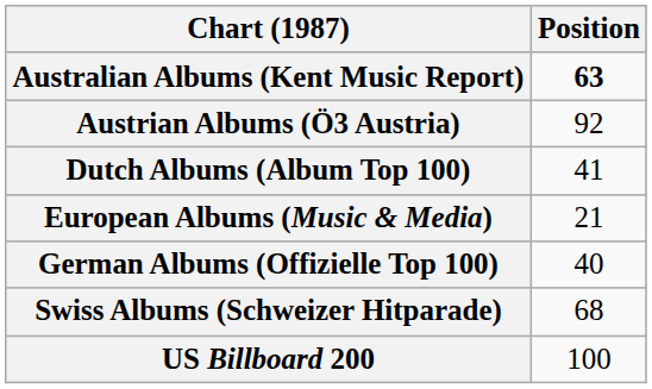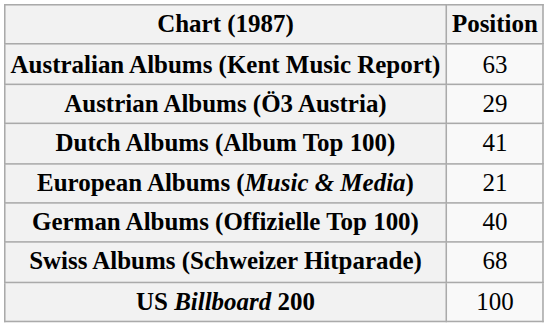Australian Albums (Kent Music Report) | Position: bold -> normal
Austrian Albums (Ö3 Austria) | Position: 92 -> 29
